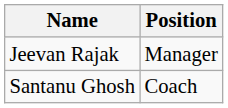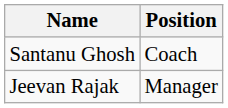rows swapped: Jeevan Rajak <-> Santanu Ghosh
